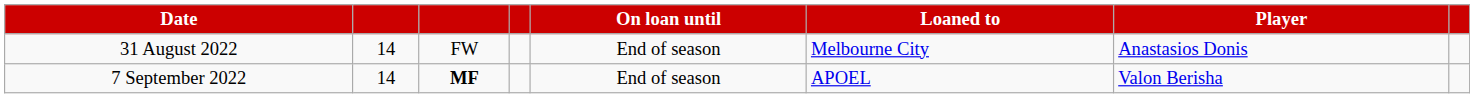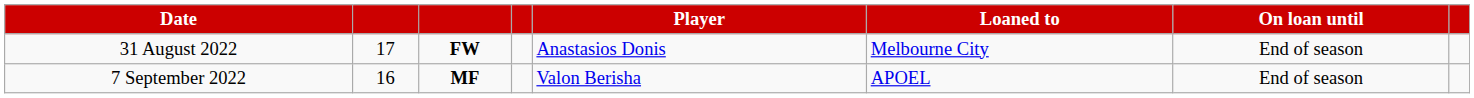columns swapped: Player <-> On loan until
31 August 2022 | column 2: 14 -> 17
31 August 2022 | column 3: normal -> bold
7 September 2022 | column 2: 14 -> 16
